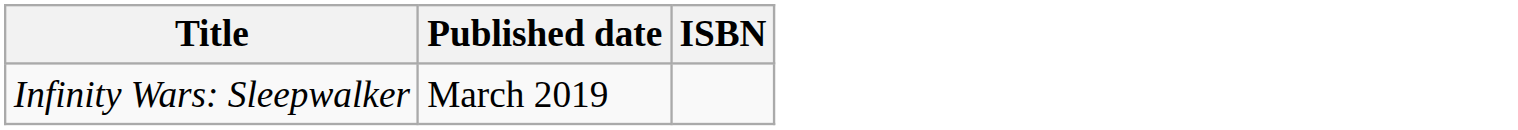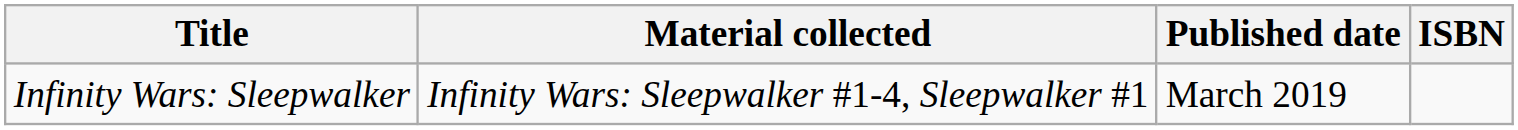+ column: Material collected | Infinity Wars: Sleepwalker #1-4, Sleepwalker #1
